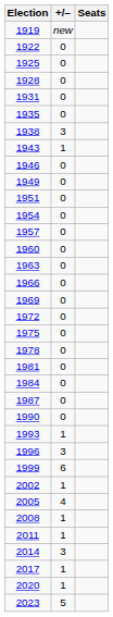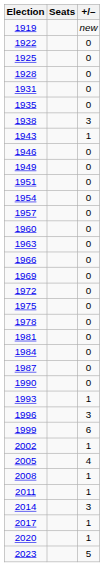columns swapped: Seats <-> +/–
